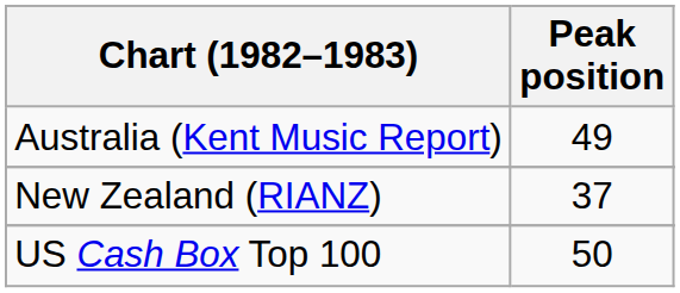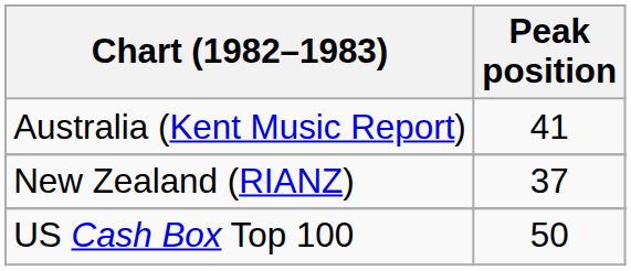Australia (Kent Music Report) | Peak position: 49 -> 41
